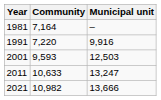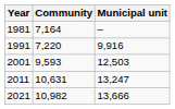2011 | Community: 10,633 -> 10,631
